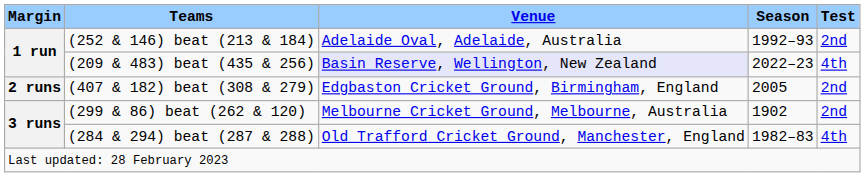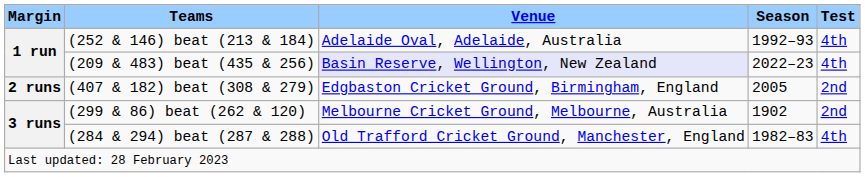(252 & 146) beat (213 & 184) | Test: 2nd -> 4th
